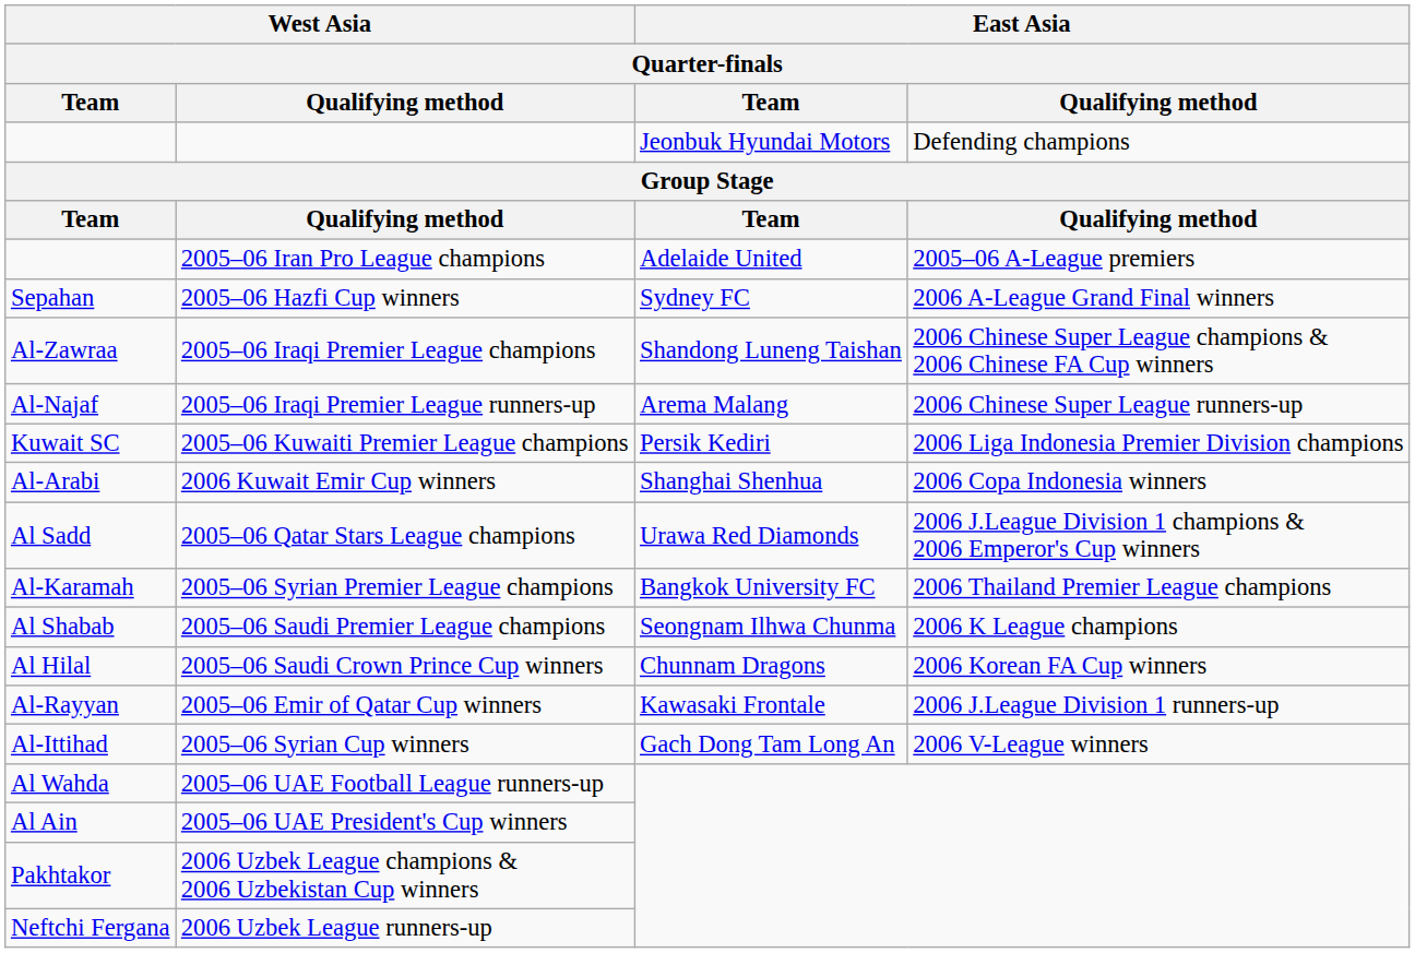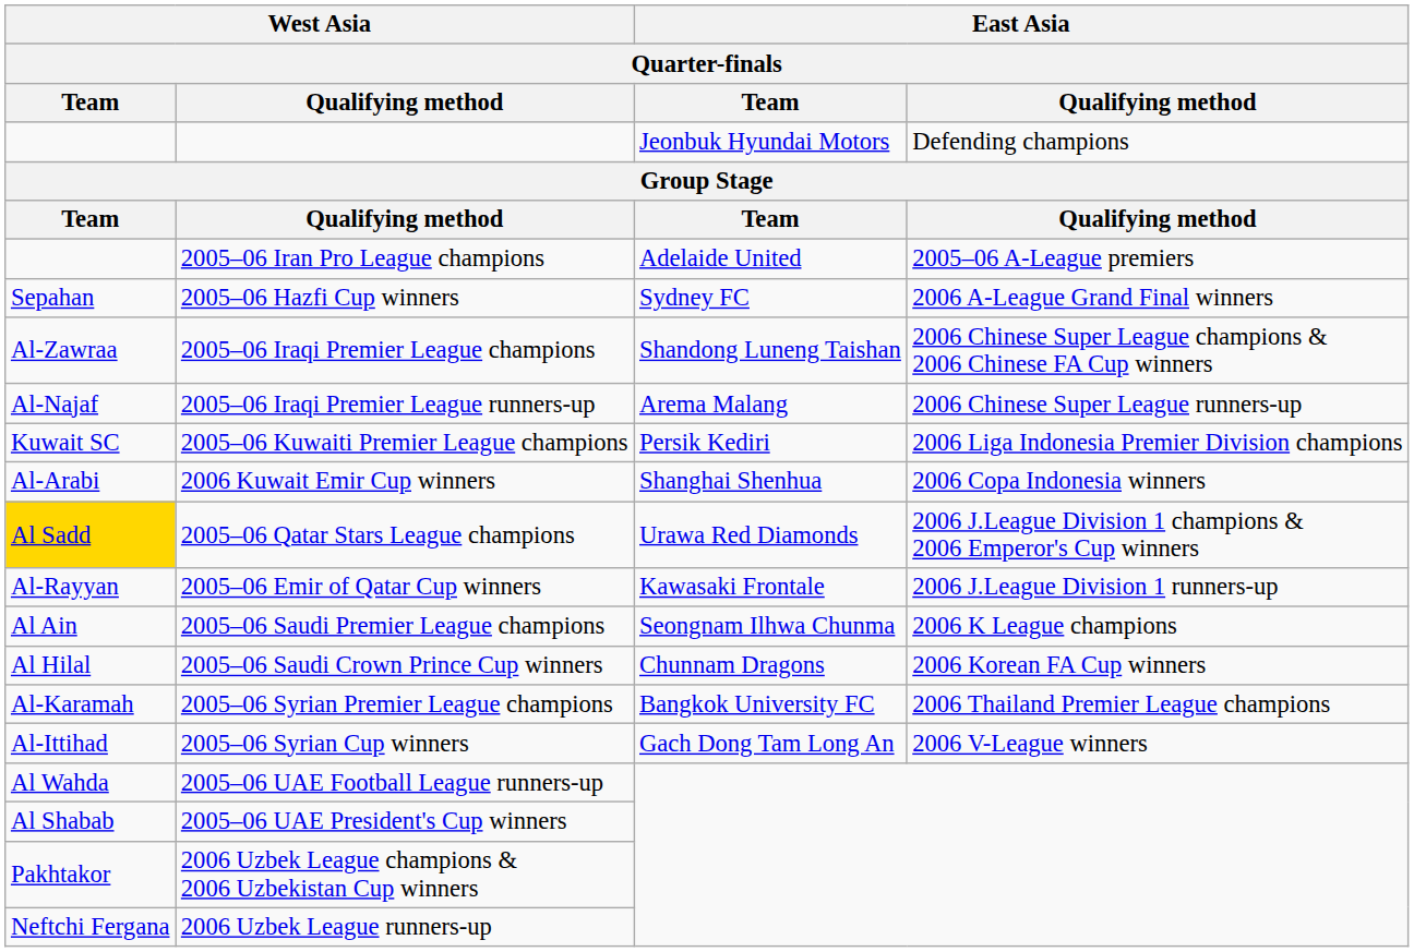2005–06 Qatar Stars League champions | West Asia / Team: no background -> gold background
rows swapped: 2005–06 Emir of Qatar Cup winners <-> 2005–06 Syrian Premier League champions
2005–06 Saudi Premier League champions | West Asia / Team: Al Shabab -> Al Ain
2005–06 UAE President's Cup winners | West Asia / Team: Al Ain -> Al Shabab
